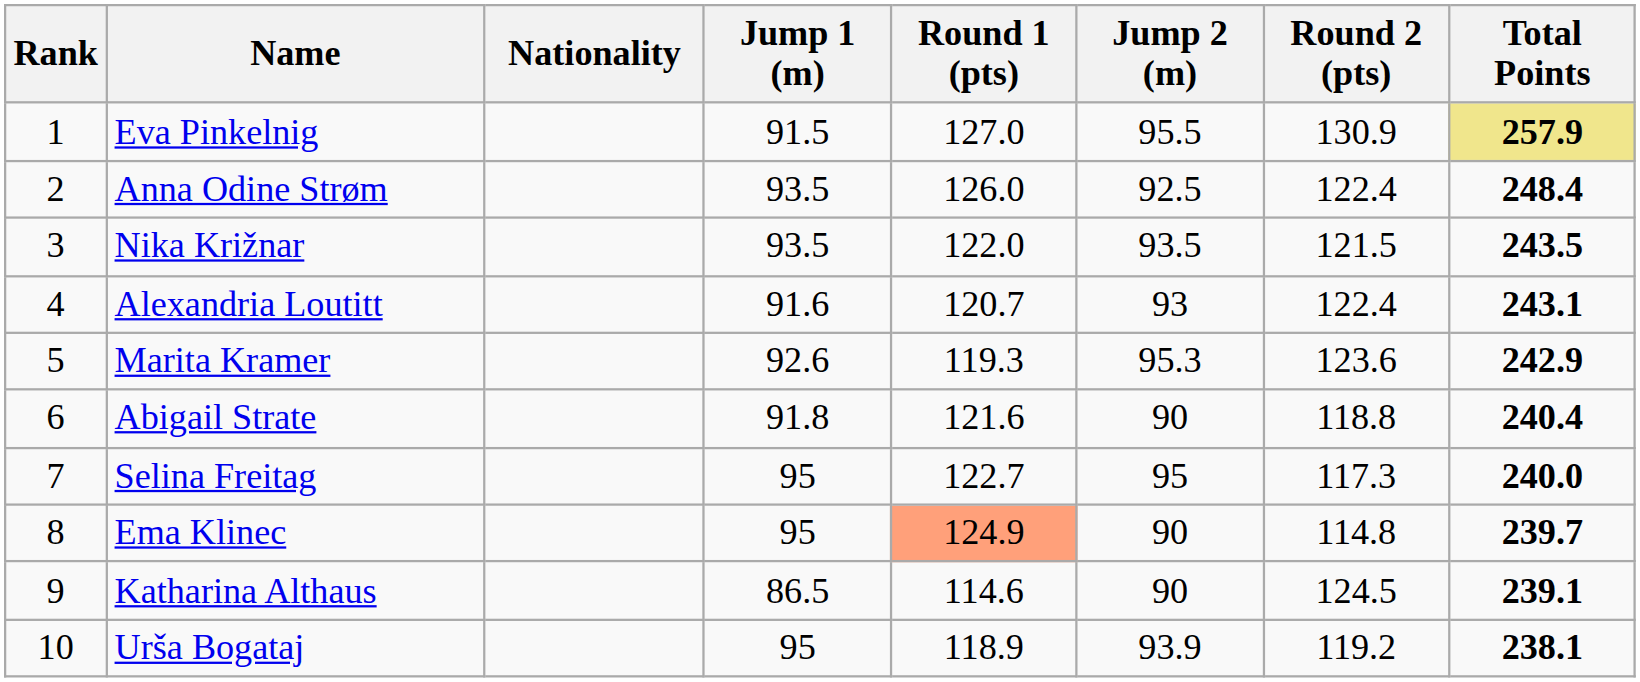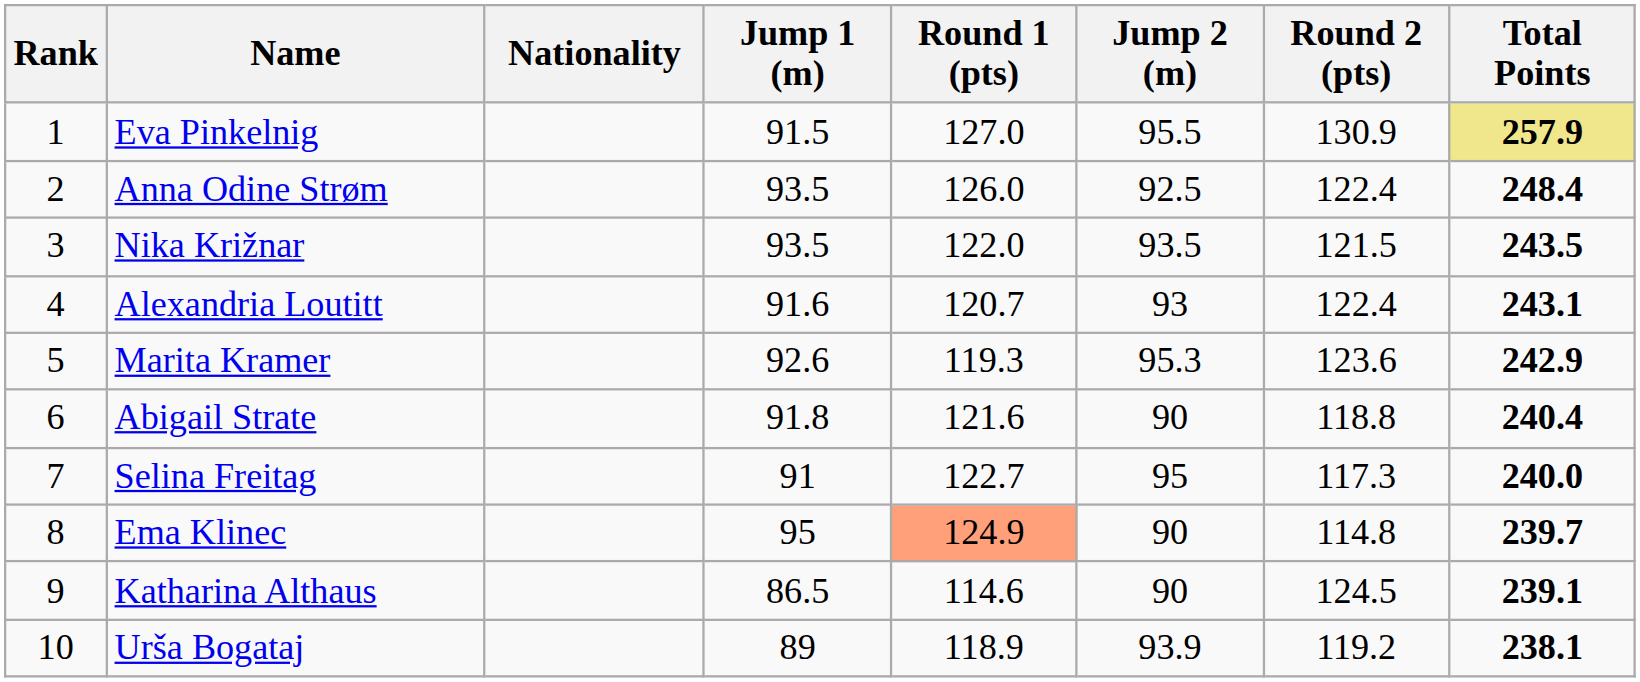Selina Freitag | Jump 1 (m): 95 -> 91
Urša Bogataj | Jump 1 (m): 95 -> 89
